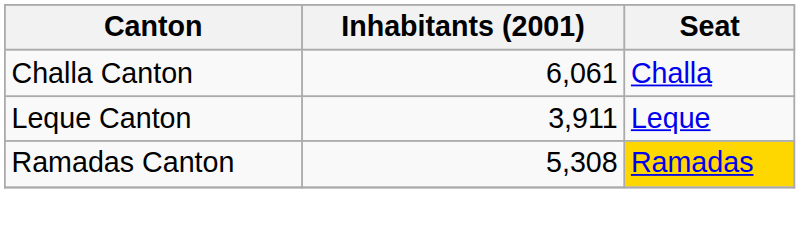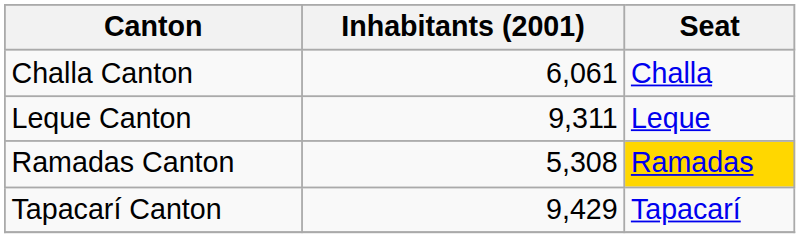Leque Canton | Inhabitants (2001): 3,911 -> 9,311
+ row: Tapacarí Canton | 9,429 | Tapacarí
